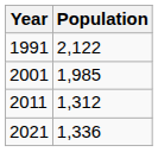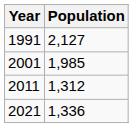1991 | Population: 2,122 -> 2,127
